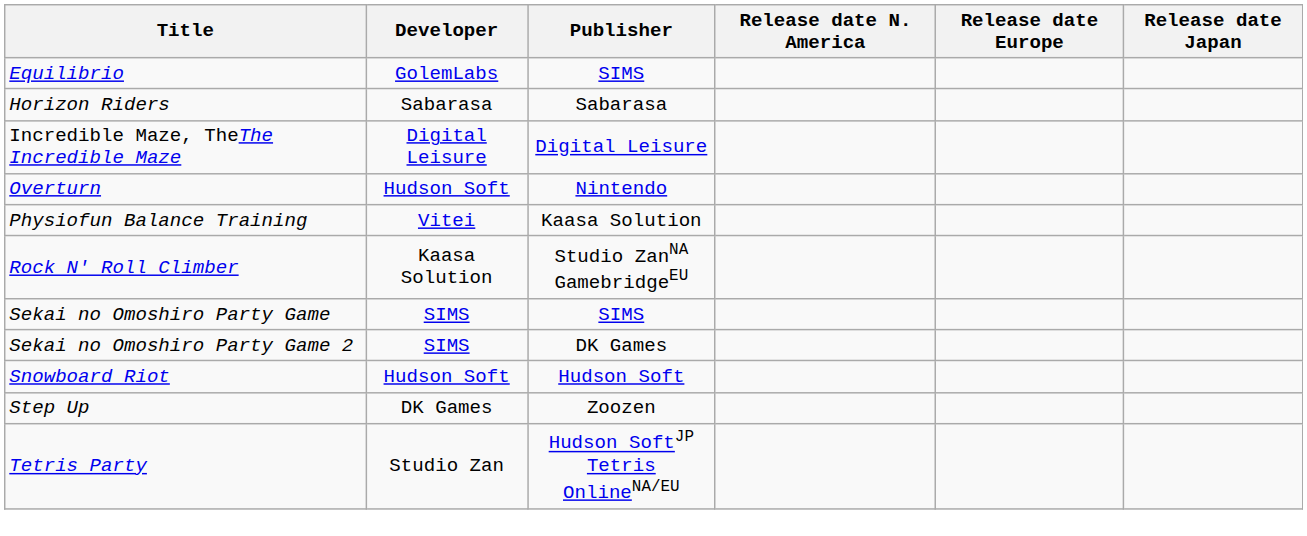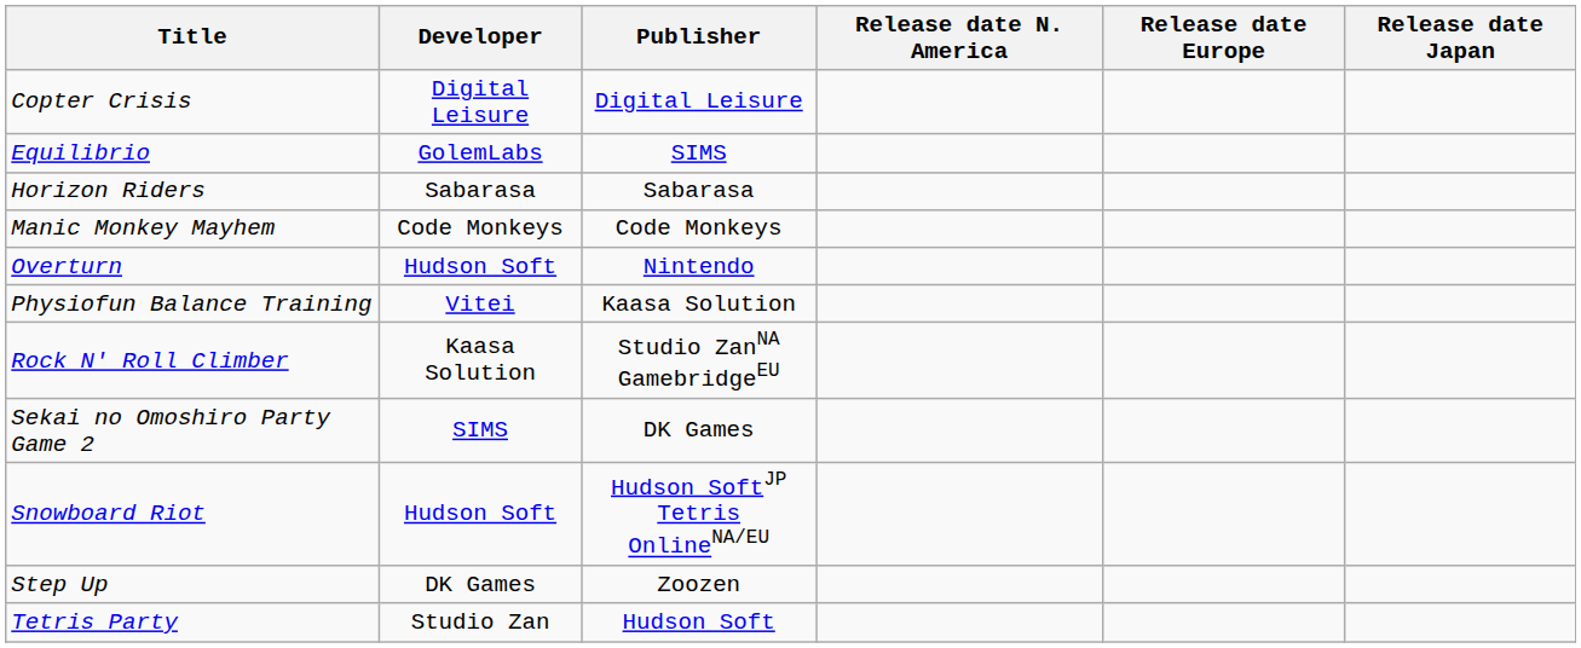+ row: Copter Crisis | Digital Leisure | Digital Leisure
- row: Incredible Maze, TheThe Incredible Maze | Digital Leisure | Digital Leisure
+ row: Manic Monkey Mayhem | Code Monkeys | Code Monkeys
- row: Sekai no Omoshiro Party Game | SIMS | SIMS
Snowboard Riot | Publisher: Hudson Soft -> Hudson SoftJP Tetris OnlineNA/EU
Tetris Party | Publisher: Hudson SoftJP Tetris OnlineNA/EU -> Hudson Soft
